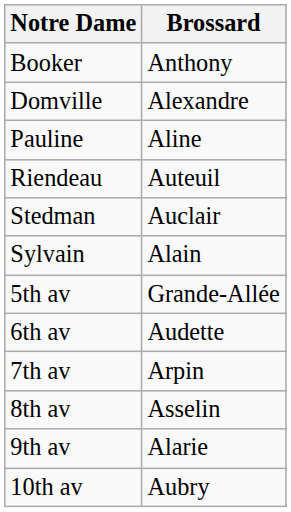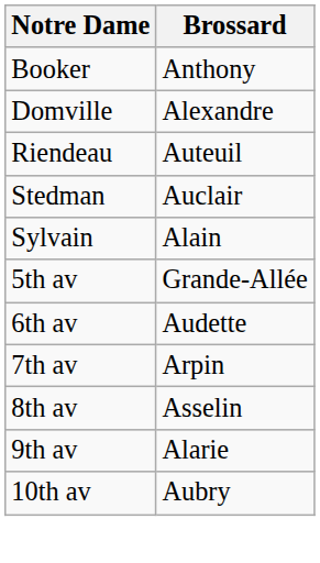- row: Pauline | Aline
